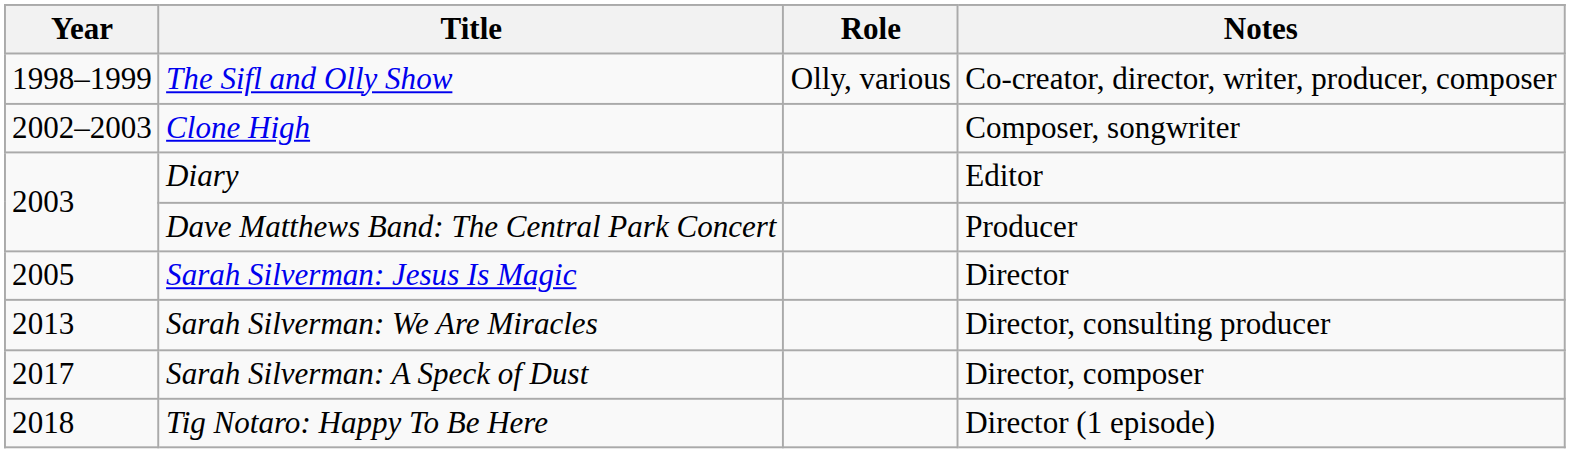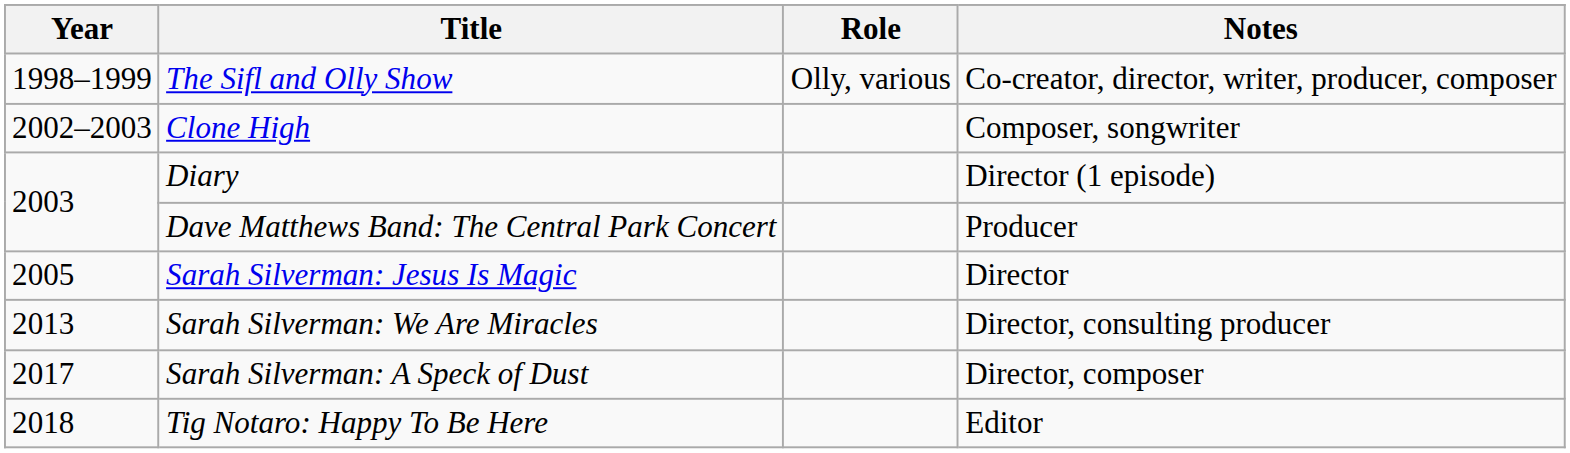Diary | Notes: Editor -> Director (1 episode)
Tig Notaro: Happy To Be Here | Notes: Director (1 episode) -> Editor
